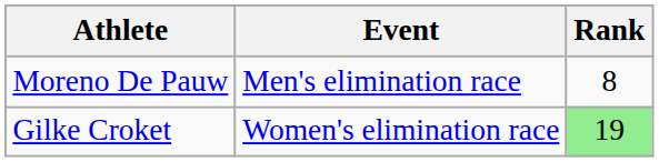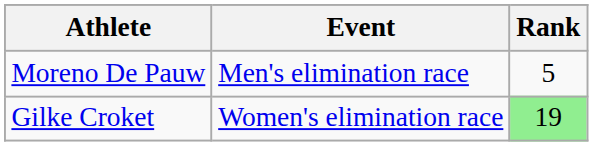Moreno De Pauw | Rank: 8 -> 5
